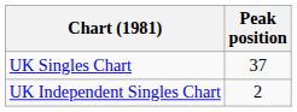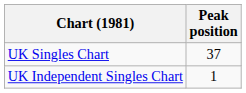UK Independent Singles Chart | Peak position: 2 -> 1
